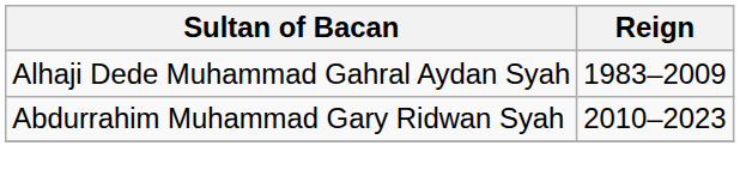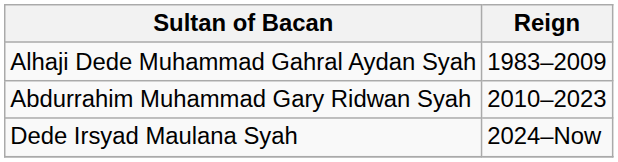+ row: Dede Irsyad Maulana Syah | 2024–Now
